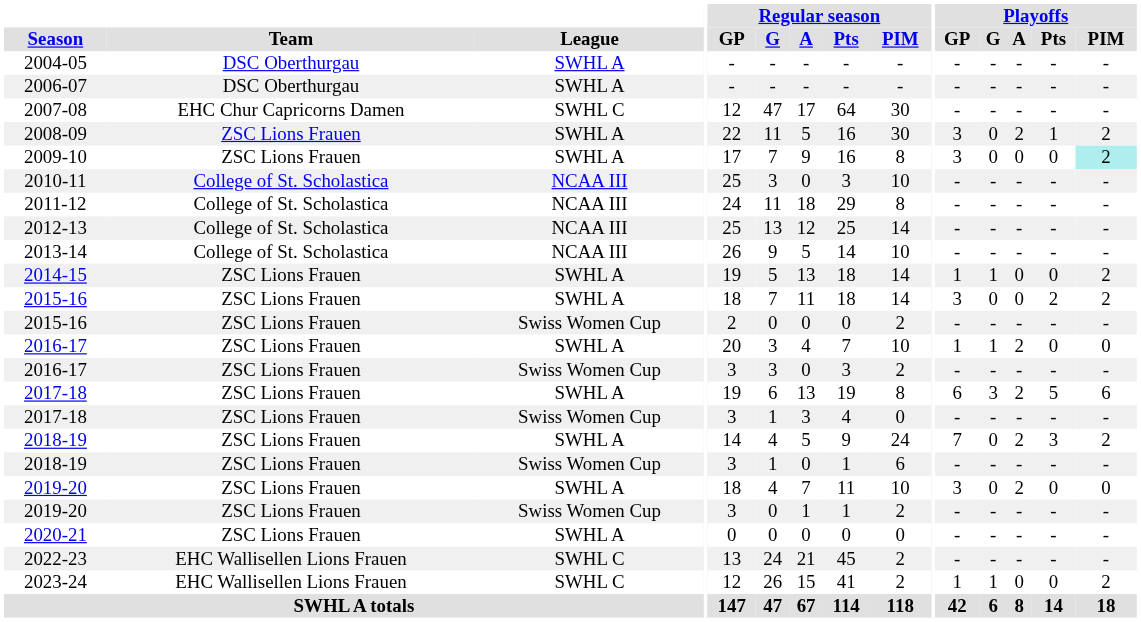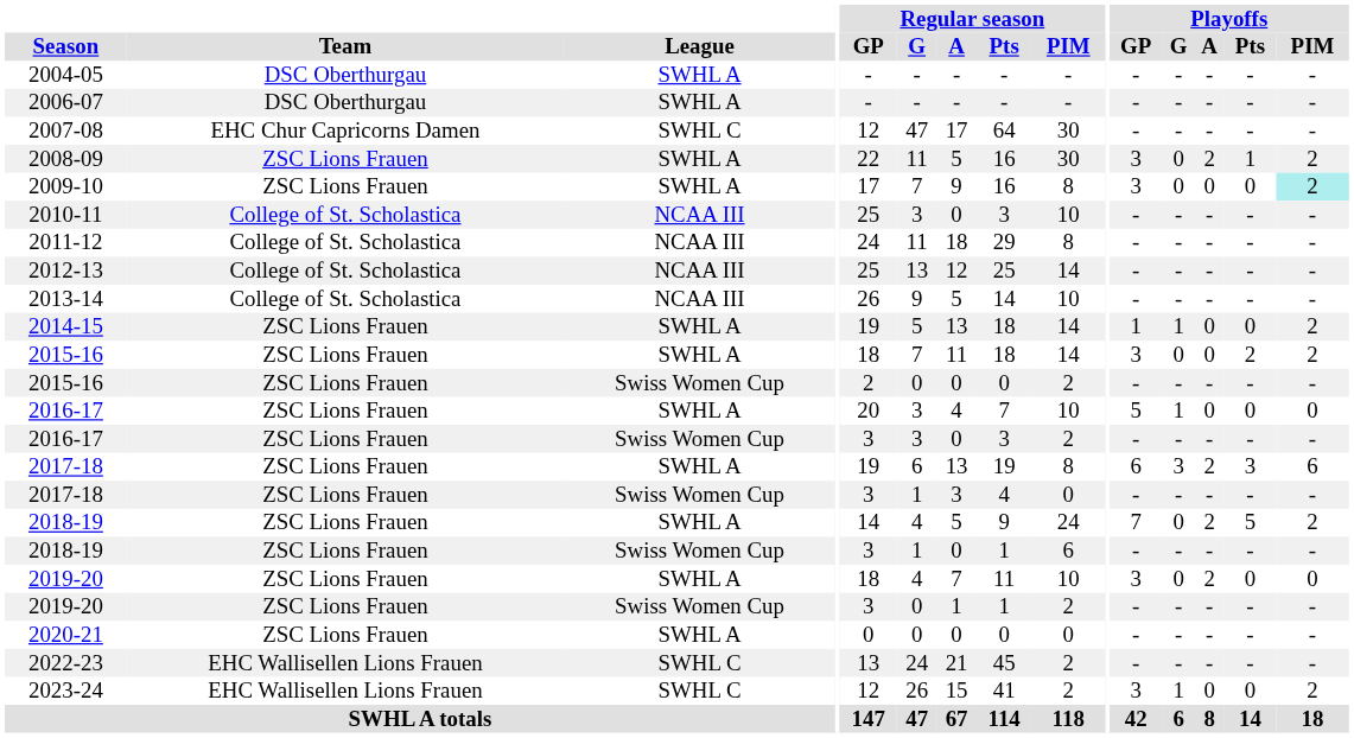2016-17 / SWHL A | Playoffs / GP: 1 -> 5
2016-17 / SWHL A | Playoffs / A: 2 -> 0
2017-18 / SWHL A | Playoffs / Pts: 5 -> 3
2018-19 / SWHL A | Playoffs / Pts: 3 -> 5
2023-24 | Playoffs / GP: 1 -> 3
